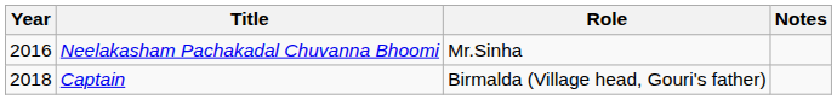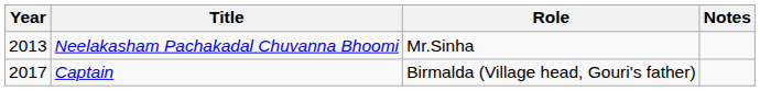Neelakasham Pachakadal Chuvanna Bhoomi | Year: 2016 -> 2013
Captain | Year: 2018 -> 2017
